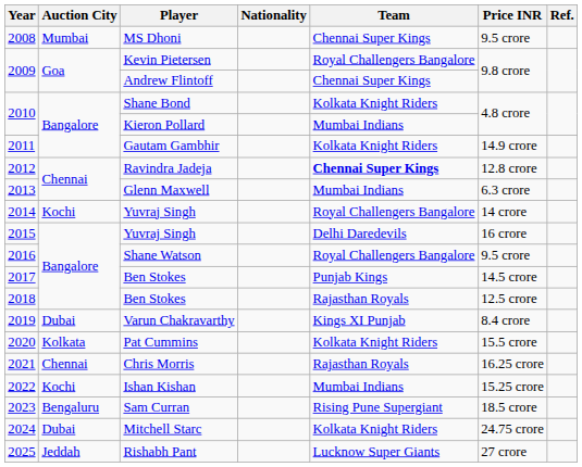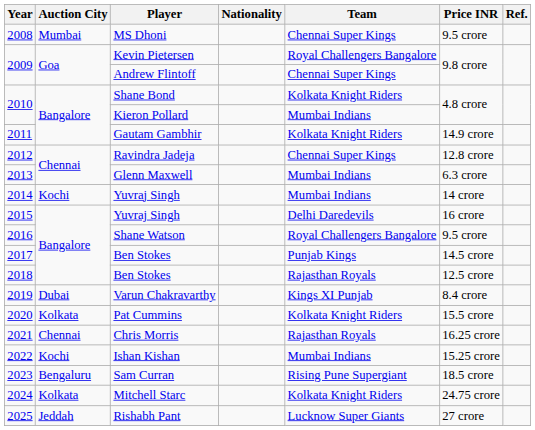Ravindra Jadeja | Team: bold -> normal
2014 / Yuvraj Singh | Team: Royal Challengers Bangalore -> Mumbai Indians
Mitchell Starc | Auction City: Dubai -> Kolkata
